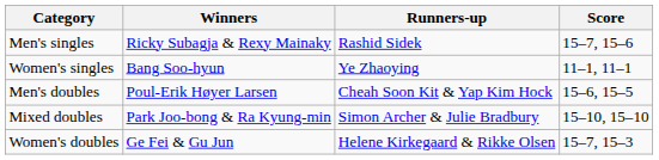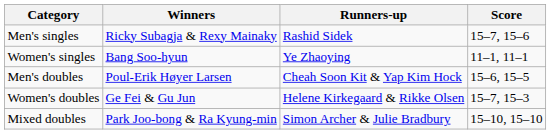rows swapped: Women's doubles <-> Mixed doubles
